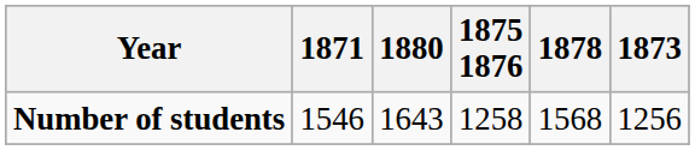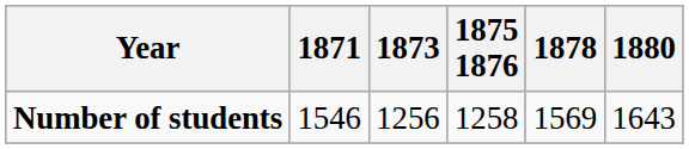columns swapped: 1873 <-> 1880
Number of students | 1878: 1568 -> 1569
